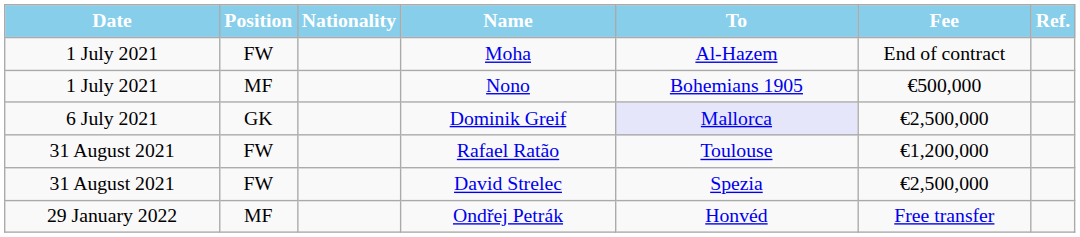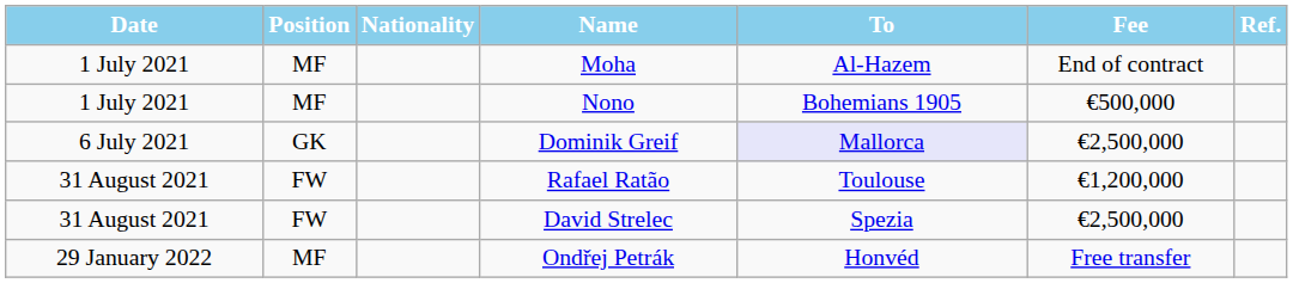Moha | Position: FW -> MF
